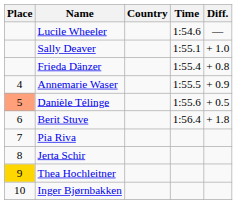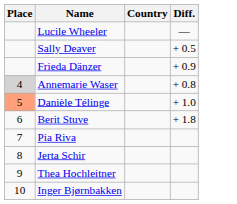- column: Time | 1:54.6 | 1:55.1 | 1:55.4 | 1:55.5 | 1:55.6 | 1:56.4
Sally Deaver | Diff.: + 1.0 -> + 0.5
Frieda Dänzer | Diff.: + 0.8 -> + 0.9
Annemarie Waser | Place: no background -> lightgrey background
Annemarie Waser | Diff.: + 0.9 -> + 0.8
Danièle Télinge | Diff.: + 0.5 -> + 1.0
Thea Hochleitner | Place: gold background -> no background
